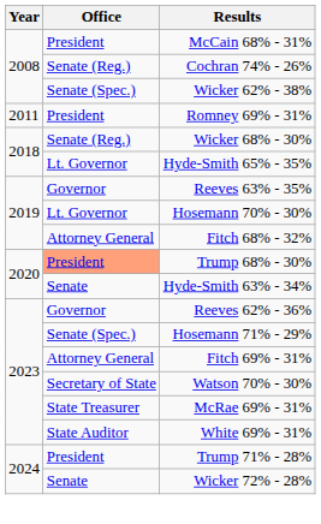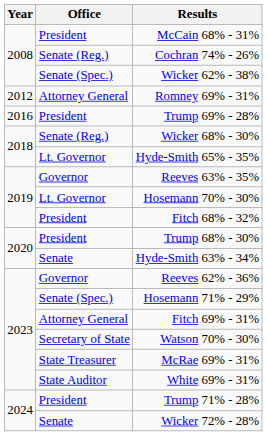Romney 69% - 31% | Year: 2011 -> 2012
Romney 69% - 31% | Office: President -> Attorney General
+ row: 2016 | President | Trump 69% - 28%
Fitch 68% - 32% | Office: Attorney General -> President
Trump 68% - 30% | Office: lightsalmon background -> no background
